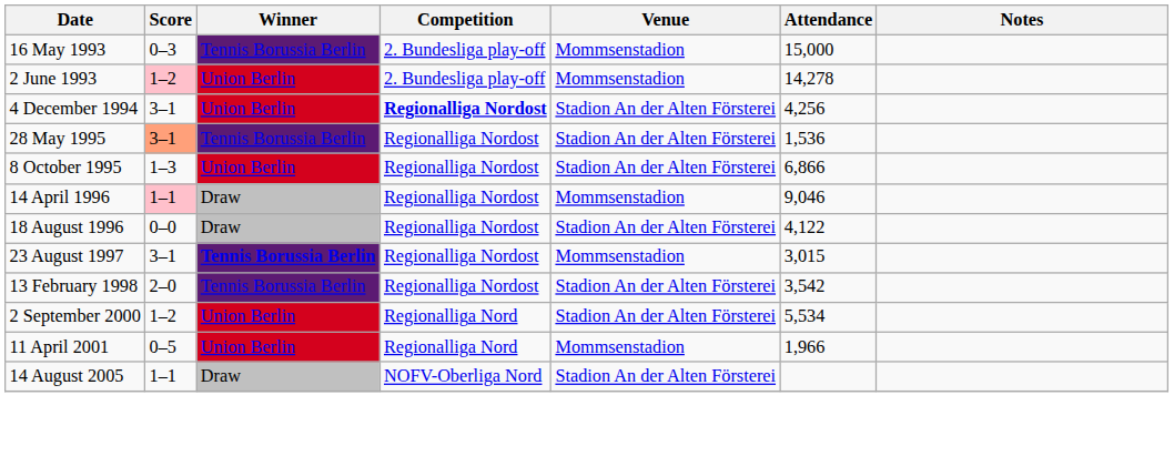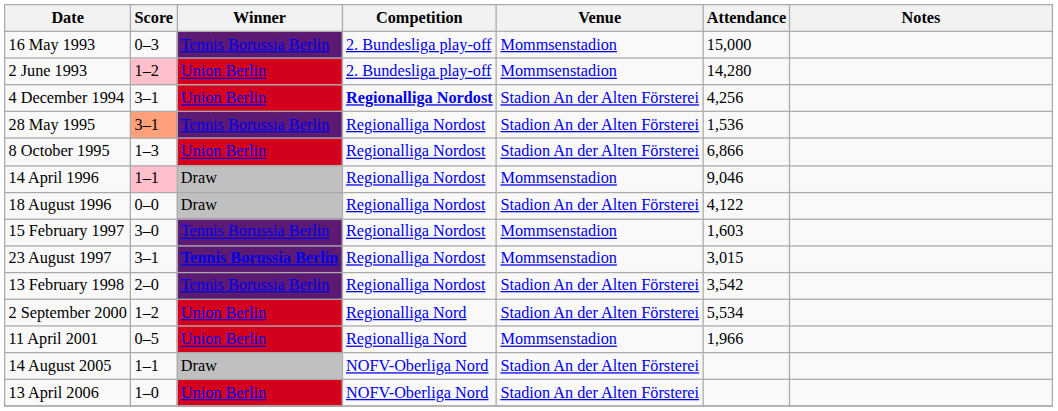2 June 1993 | Attendance: 14,278 -> 14,280
+ row: 15 February 1997 | 3–0 | Tennis Borussia Berlin | Regionalliga Nordost | Mommsenstadion | 1,603
+ row: 13 April 2006 | 1–0 | Union Berlin | NOFV-Oberliga Nord | Stadion An der Alten Försterei
